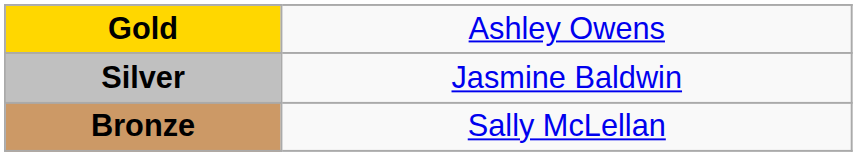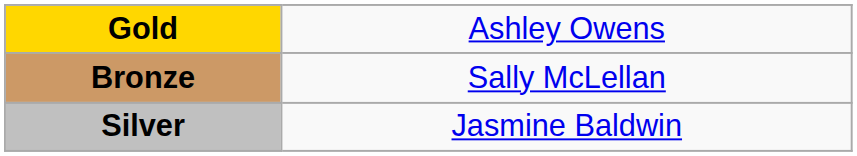rows swapped: Silver <-> Bronze
